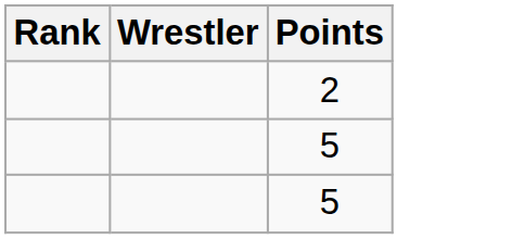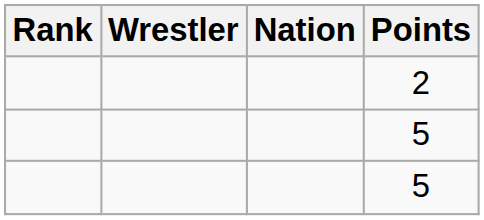+ column: Nation
